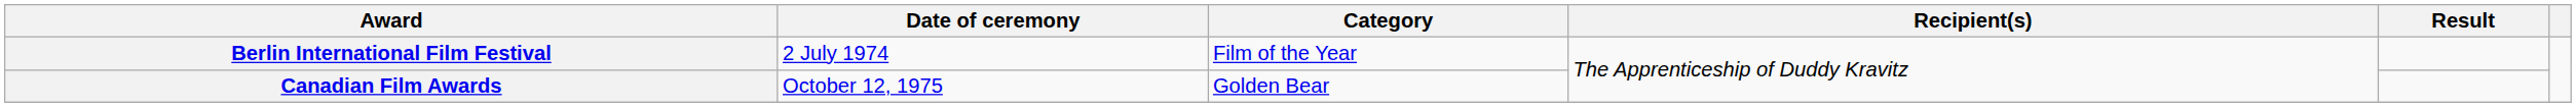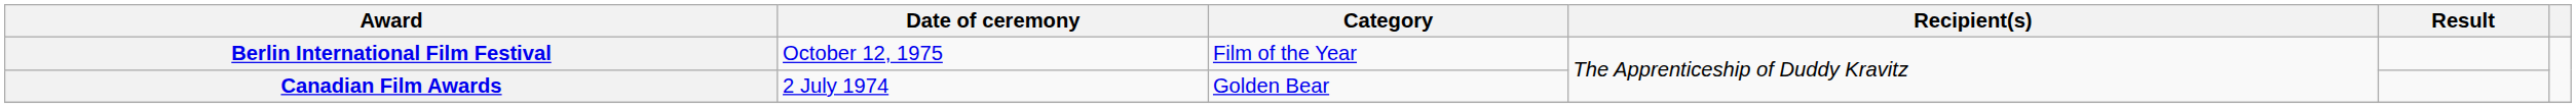Berlin International Film Festival | Date of ceremony: 2 July 1974 -> October 12, 1975
Canadian Film Awards | Date of ceremony: October 12, 1975 -> 2 July 1974
